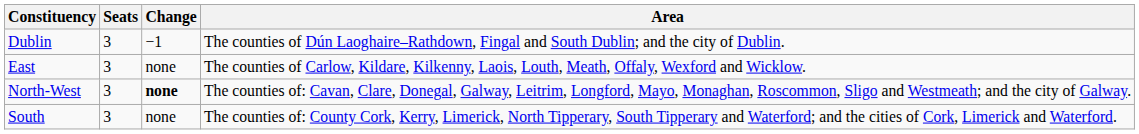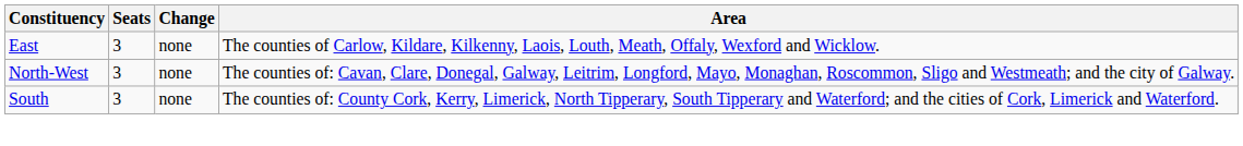- row: Dublin | 3 | −1 | The counties of Dún Laoghaire–Rathdown, Fingal and South Dublin; and the city of Dublin.
North-West | Change: bold -> normal
